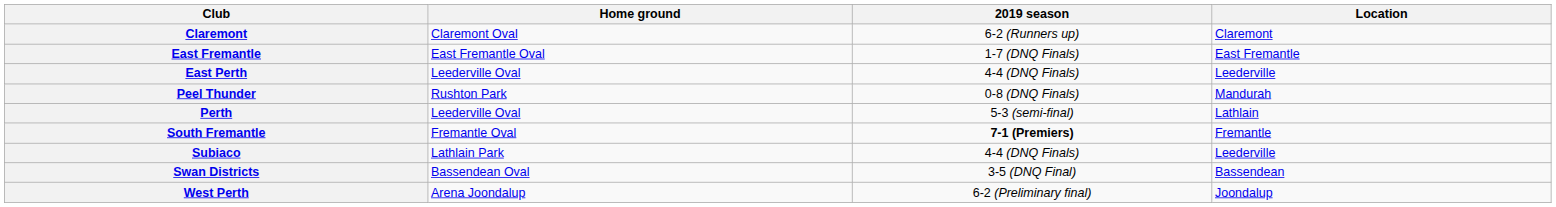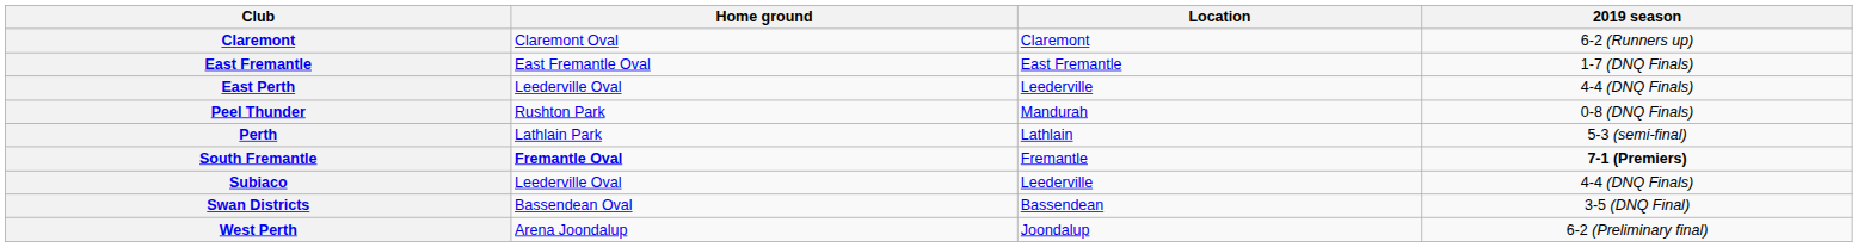columns swapped: Location <-> 2019 season
Perth | Home ground: Leederville Oval -> Lathlain Park
South Fremantle | Home ground: normal -> bold
Subiaco | Home ground: Lathlain Park -> Leederville Oval
